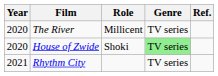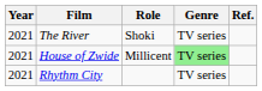The River | Year: 2020 -> 2021
The River | Role: Millicent -> Shoki
House of Zwide | Year: 2020 -> 2021
House of Zwide | Role: Shoki -> Millicent
